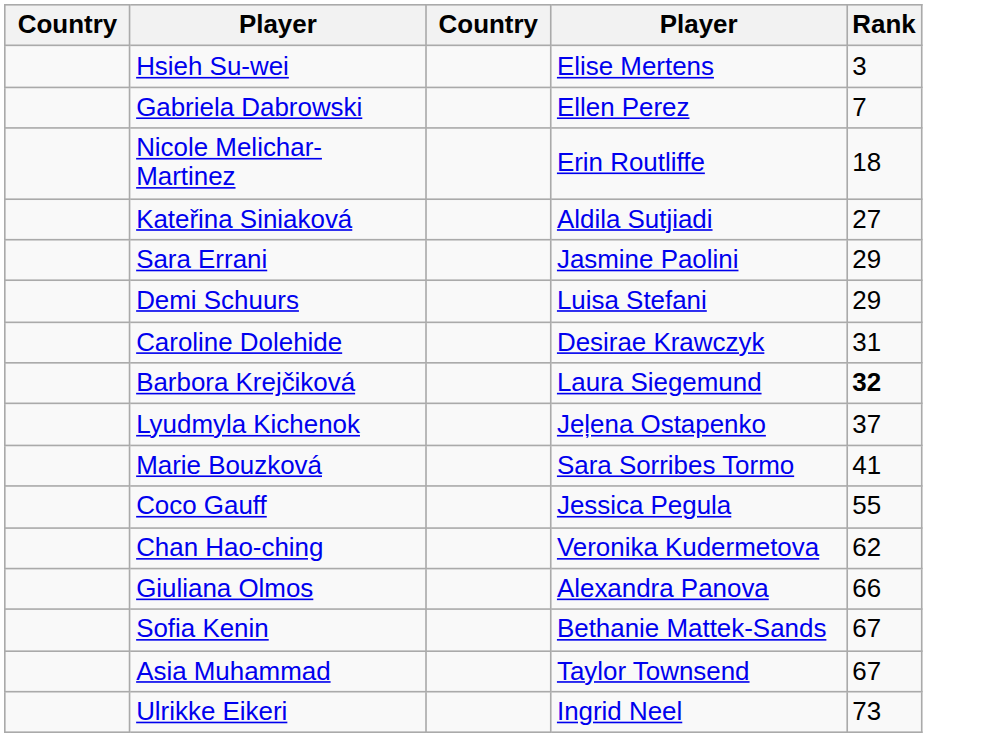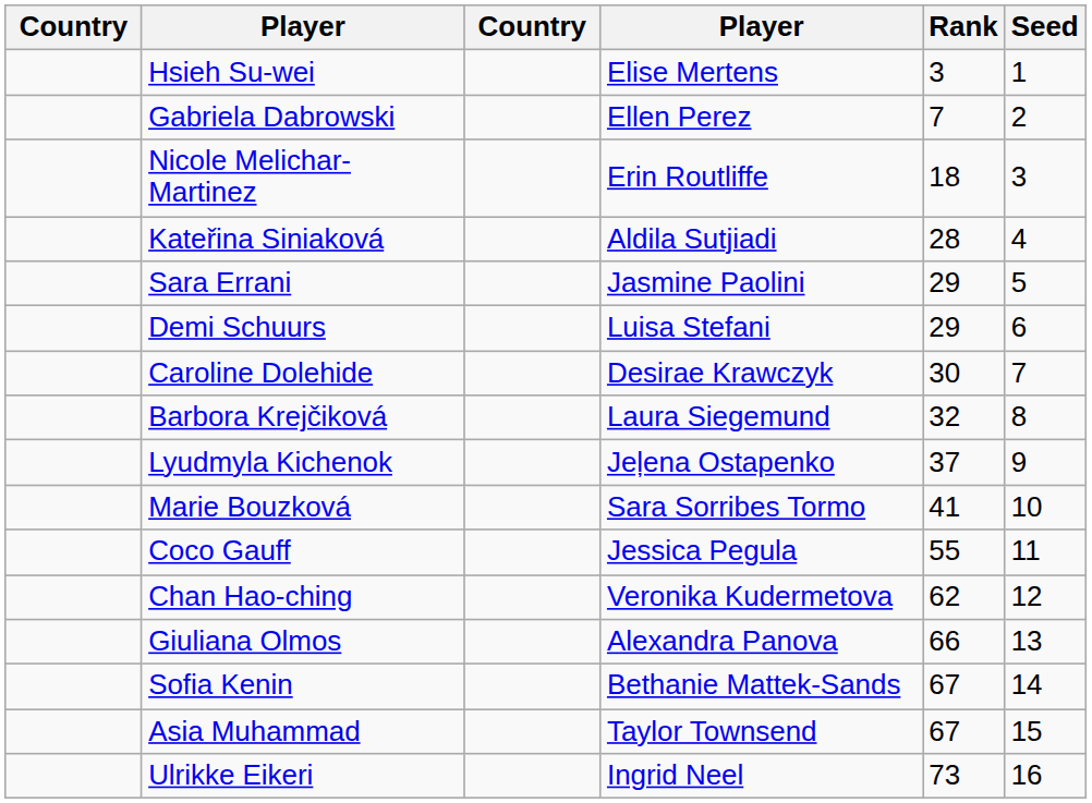+ column: Seed | 1 | 2 | 3 | 4 | 5 | 6 | 7 | 8 | 9 | 10 | 11 | 12 | 13 | 14 | 15 | 16
Kateřina Siniaková | Rank: 27 -> 28
Caroline Dolehide | Rank: 31 -> 30
Barbora Krejčiková | Rank: bold -> normal
